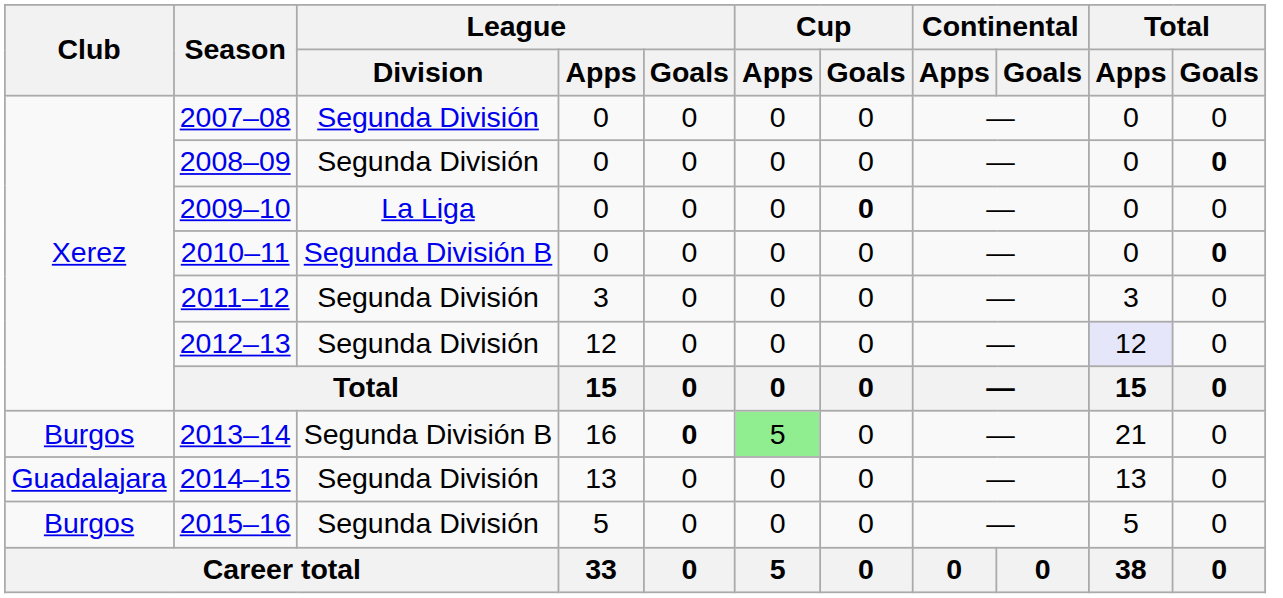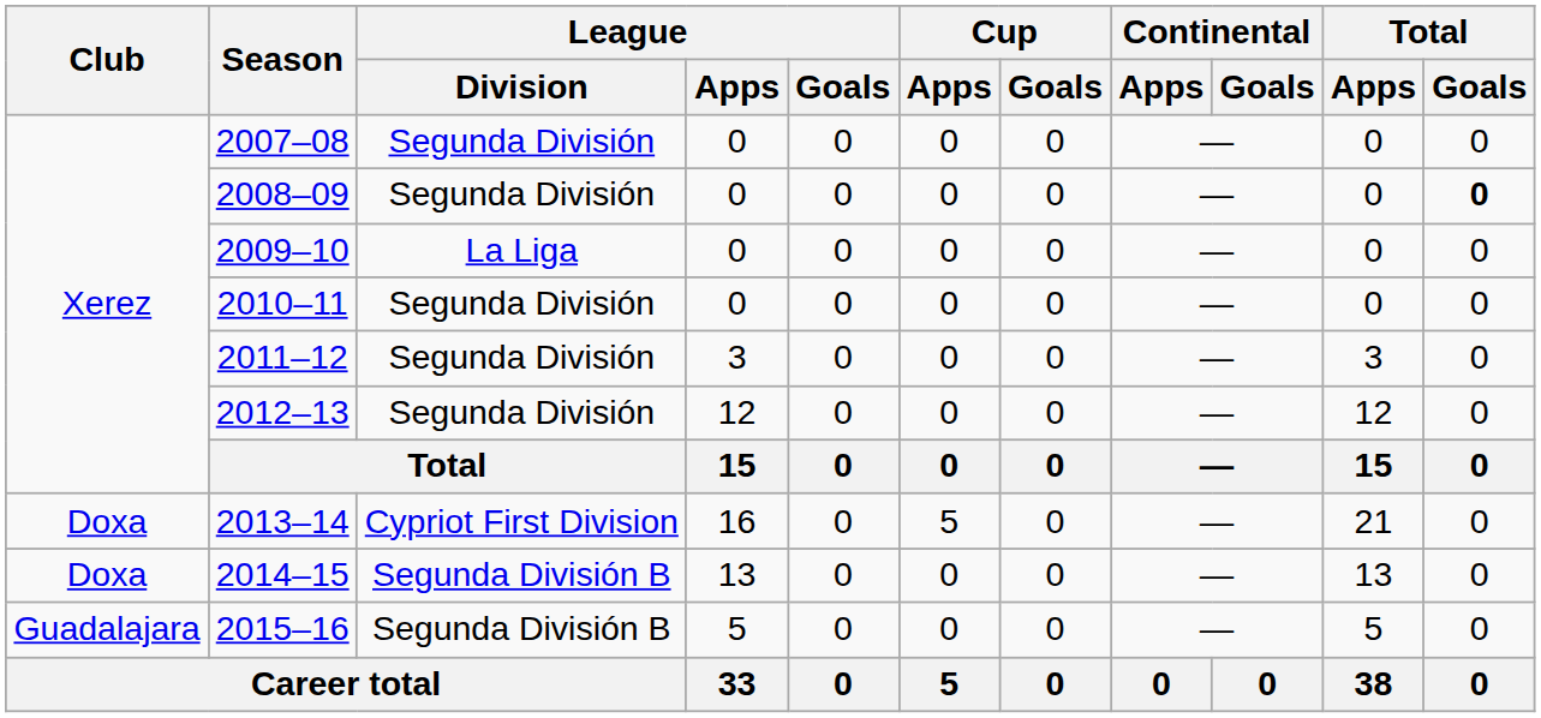2009–10 | Cup / Goals: bold -> normal
2010–11 | League / Division: Segunda División B -> Segunda División
2010–11 | Total / Goals: bold -> normal
2012–13 | Total / Apps: lavender background -> no background
2013–14 | Club: Burgos -> Doxa
2013–14 | League / Division: Segunda División B -> Cypriot First Division
2013–14 | League / Goals: bold -> normal
2013–14 | Cup / Apps: lightgreen background -> no background
2014–15 | Club: Guadalajara -> Doxa
2014–15 | League / Division: Segunda División -> Segunda División B
2015–16 | Club: Burgos -> Guadalajara
2015–16 | League / Division: Segunda División -> Segunda División B
